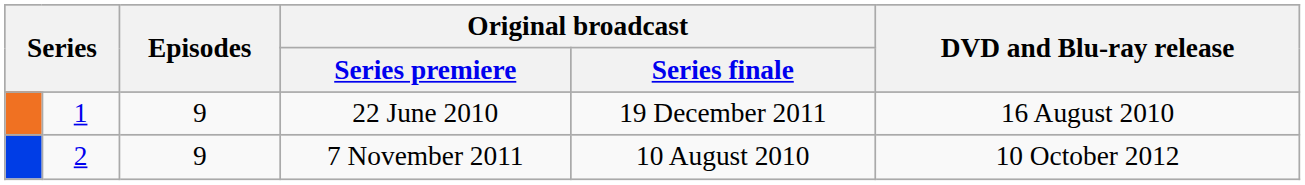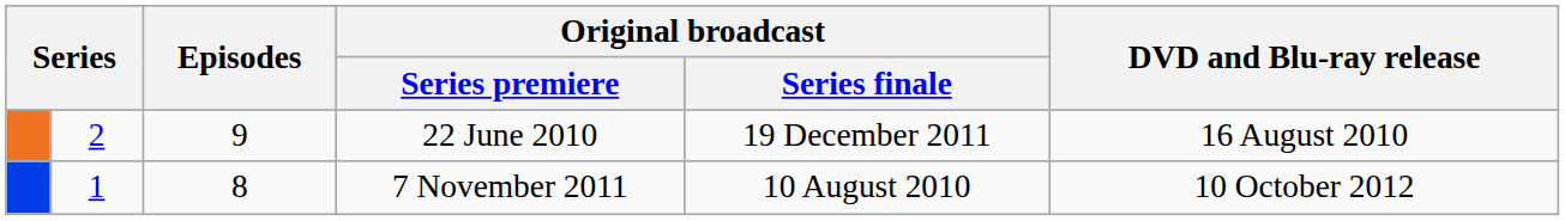22 June 2010 | column 2: 1 -> 2
7 November 2011 | column 2: 2 -> 1
7 November 2011 | Episodes: 9 -> 8
